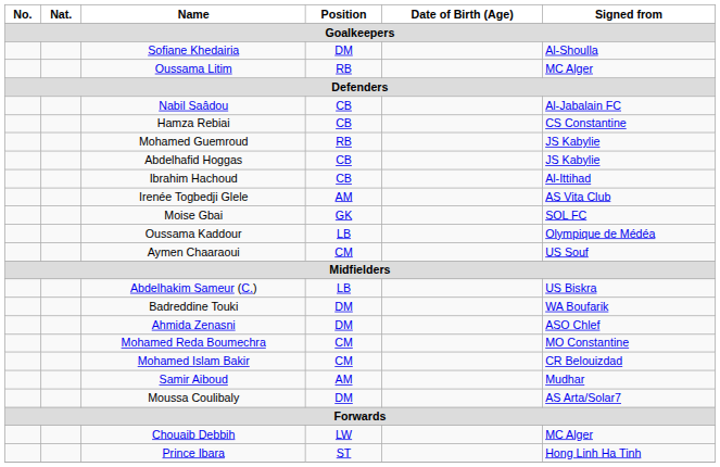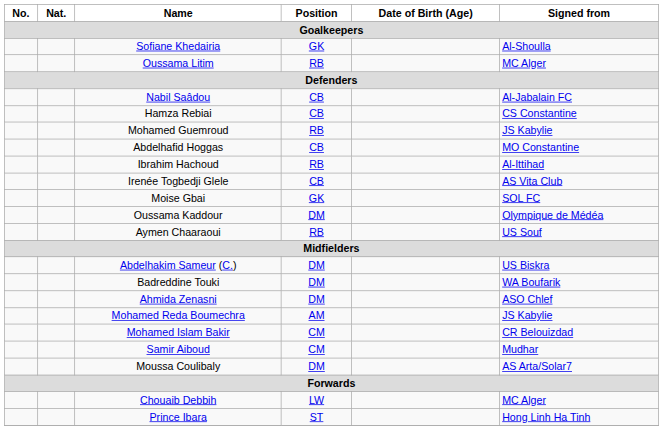Sofiane Khedairia | Position: DM -> GK
Abdelhafid Hoggas | Signed from: JS Kabylie -> MO Constantine
Ibrahim Hachoud | Position: CB -> RB
Irenée Togbedji Glele | Position: AM -> CB
Oussama Kaddour | Position: LB -> DM
Aymen Chaaraoui | Position: CM -> RB
Abdelhakim Sameur (C.) | Position: LB -> DM
Mohamed Reda Boumechra | Position: CM -> AM
Mohamed Reda Boumechra | Signed from: MO Constantine -> JS Kabylie
Samir Aiboud | Position: AM -> CM
